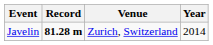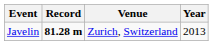Javelin | Year: 2014 -> 2013
